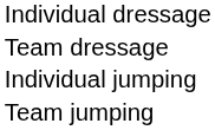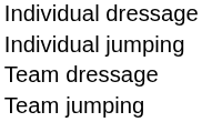rows swapped: Team dressage <-> Individual jumping
